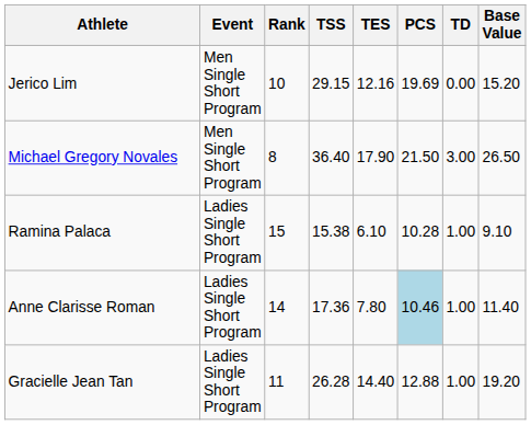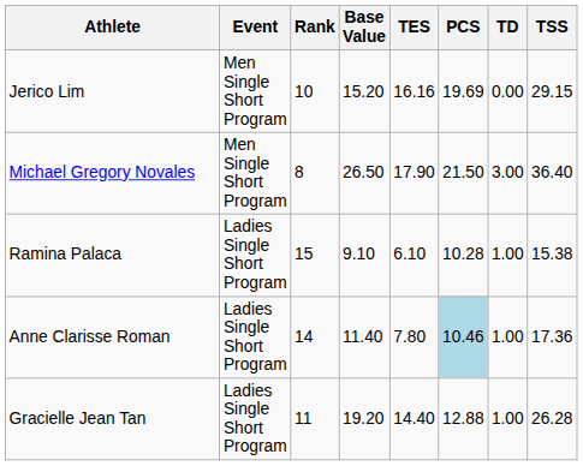columns swapped: Base Value <-> TSS
Jerico Lim | TES: 12.16 -> 16.16
